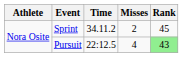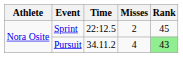Sprint | Time: 34.11.2 -> 22:12.5
Pursuit | Time: 22:12.5 -> 34.11.2
